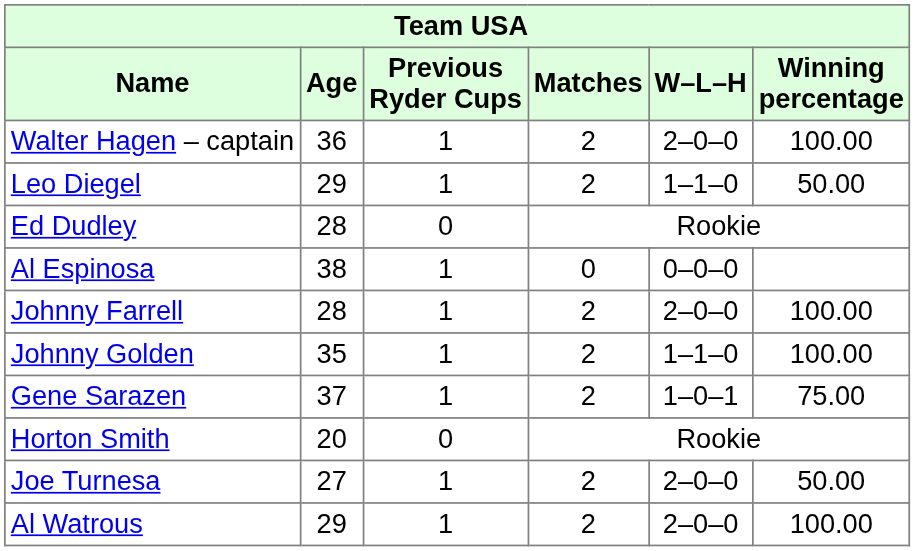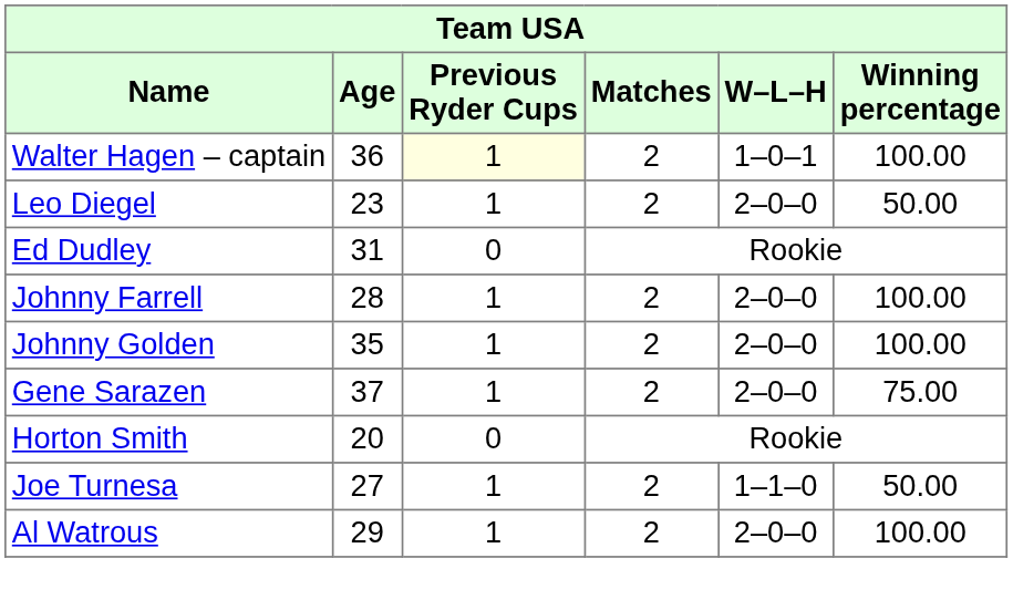Walter Hagen – captain | Previous Ryder Cups: no background -> lightyellow background
Walter Hagen – captain | W–L–H: 2–0–0 -> 1–0–1
Leo Diegel | Age: 29 -> 23
Leo Diegel | W–L–H: 1–1–0 -> 2–0–0
Ed Dudley | Age: 28 -> 31
- row: Al Espinosa | 38 | 1 | 0 | 0–0–0
Johnny Golden | W–L–H: 1–1–0 -> 2–0–0
Gene Sarazen | W–L–H: 1–0–1 -> 2–0–0
Joe Turnesa | W–L–H: 2–0–0 -> 1–1–0
